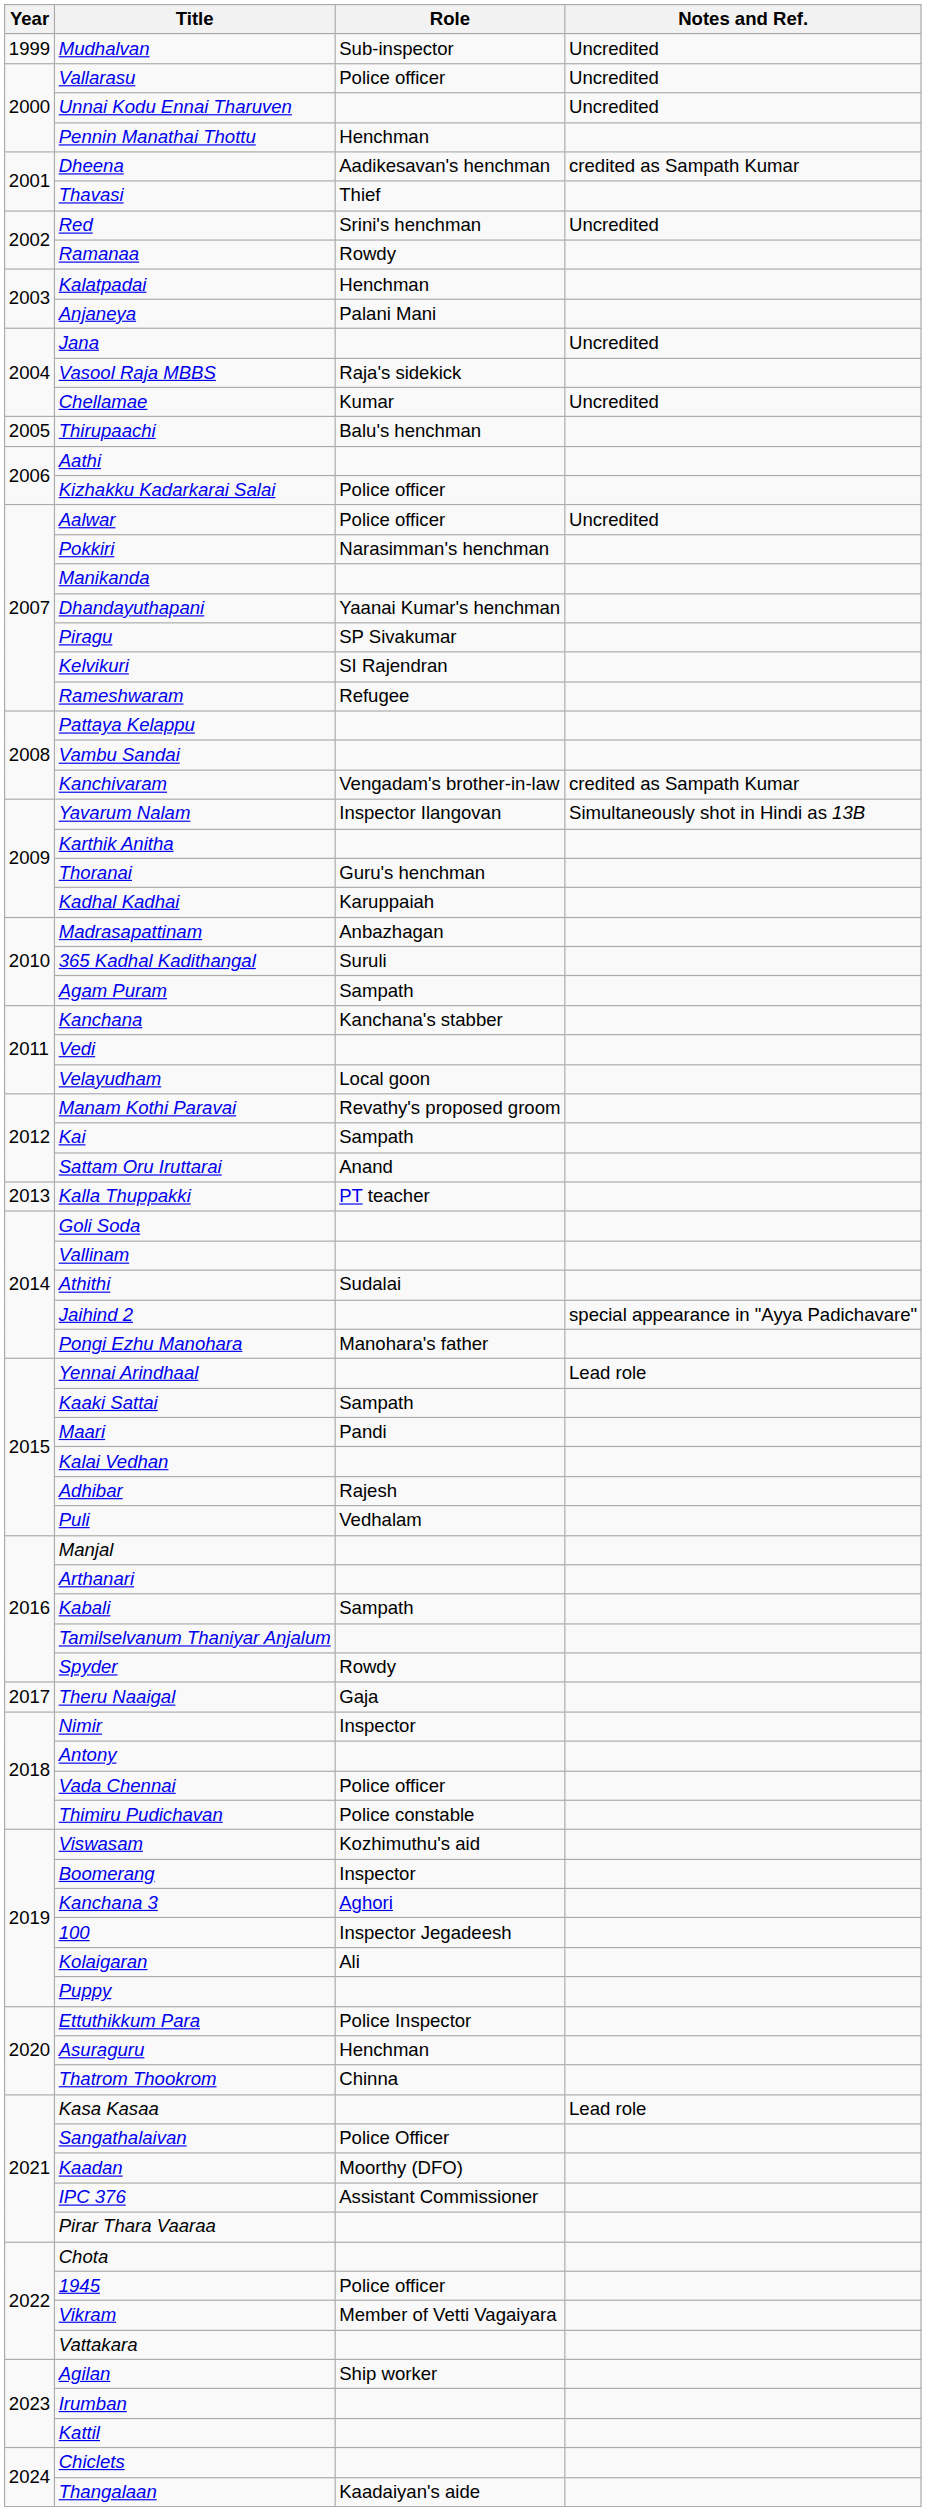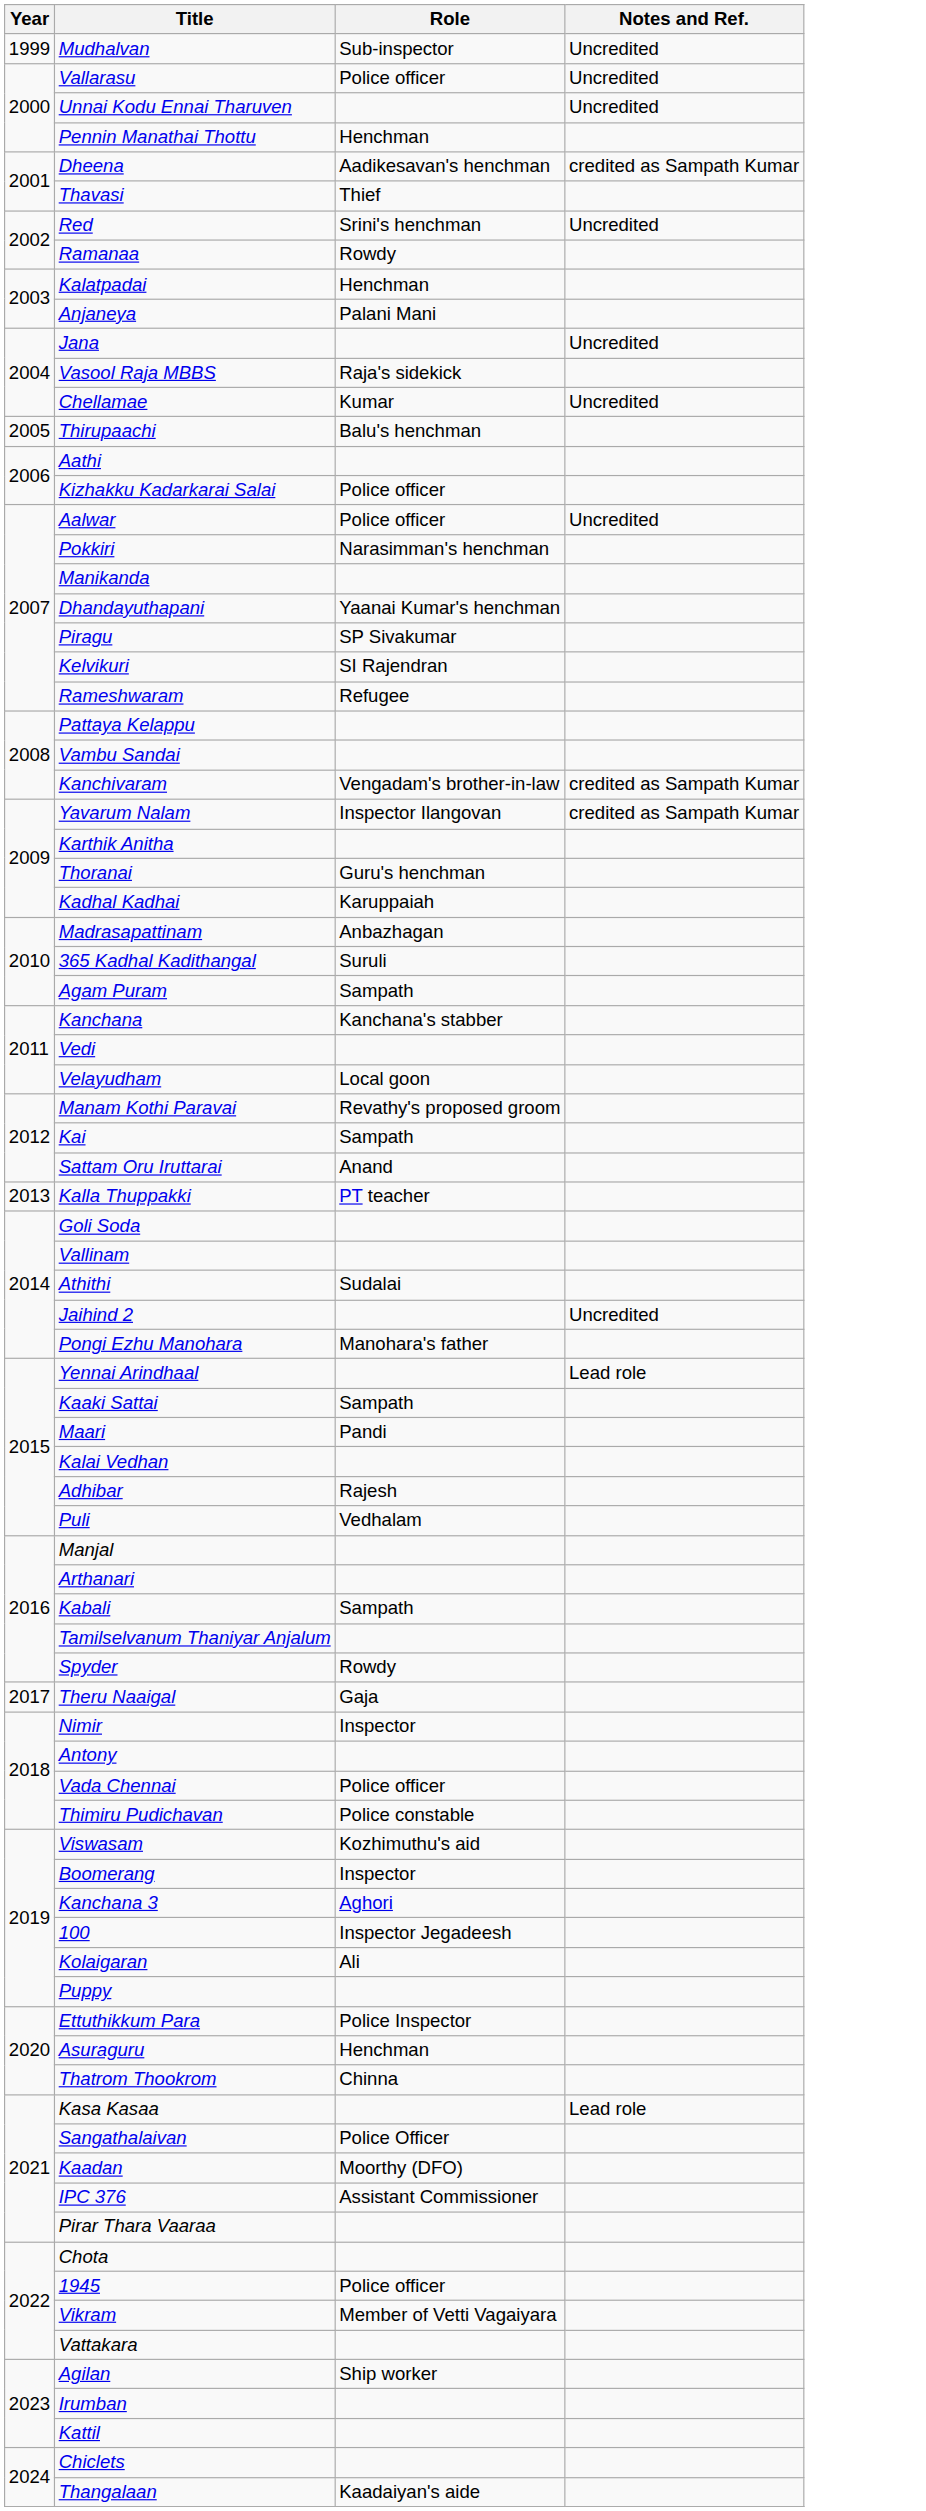Yavarum Nalam | Notes and Ref.: Simultaneously shot in Hindi as 13B -> credited as Sampath Kumar
Jaihind 2 | Notes and Ref.: special appearance in "Ayya Padichavare" -> Uncredited
